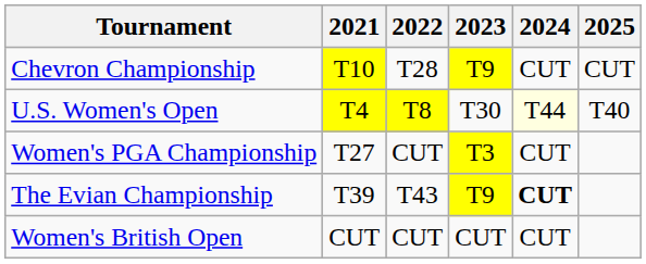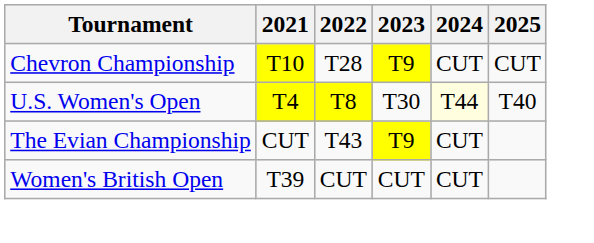- row: Women's PGA Championship | T27 | CUT | T3 | CUT
The Evian Championship | 2021: T39 -> CUT
The Evian Championship | 2024: bold -> normal
Women's British Open | 2021: CUT -> T39
